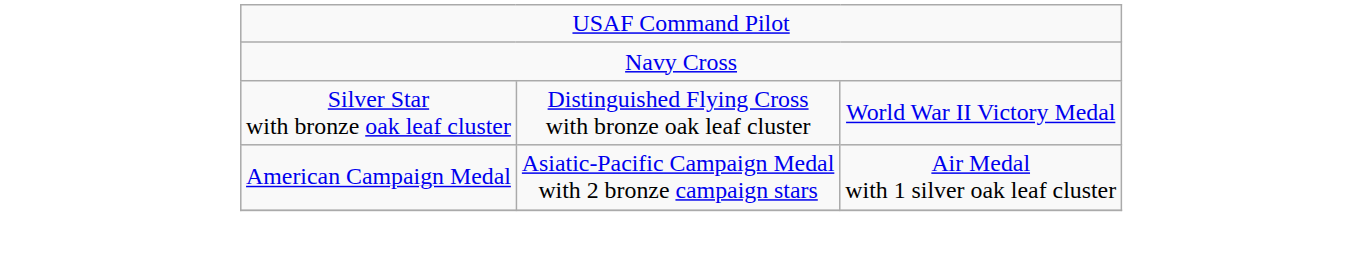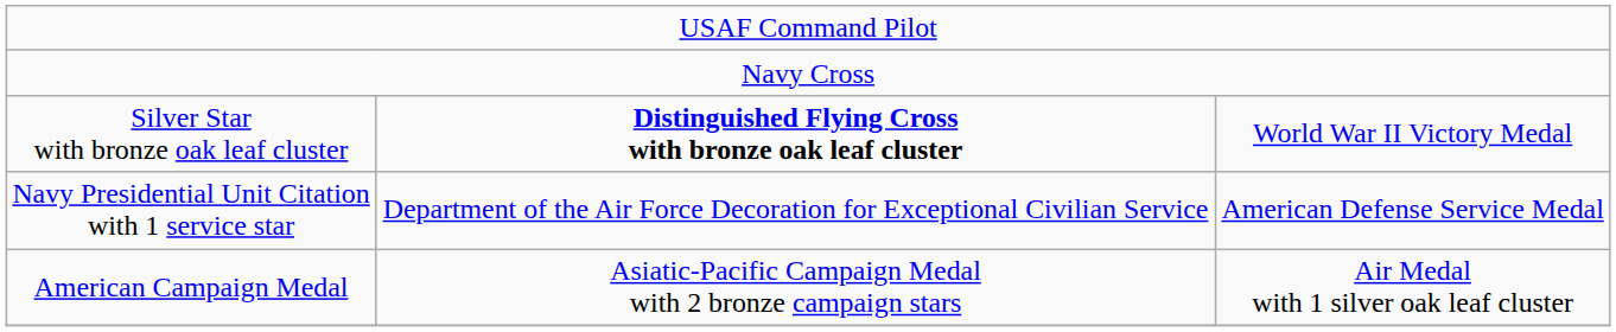Silver Star with bronze oak leaf cluster | column 2: normal -> bold
+ row: Navy Presidential Unit Citation with 1 service star | Department of the Air Force Decoration for Exceptional Civilian Service | American Defense Service Medal
